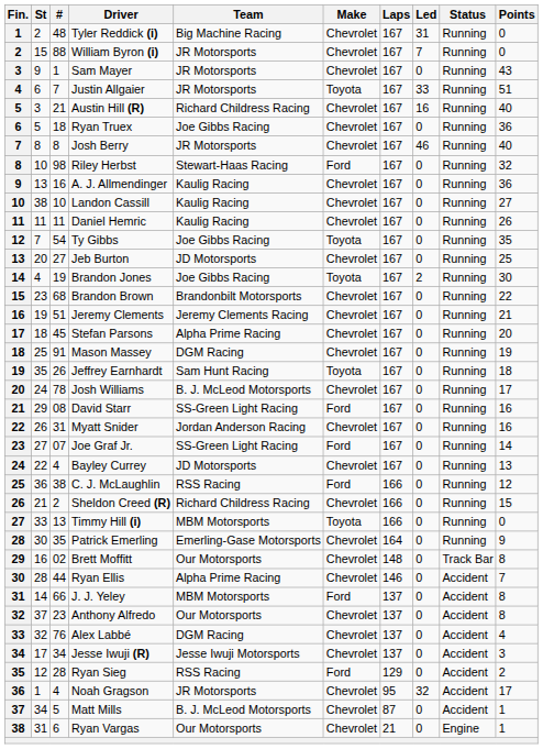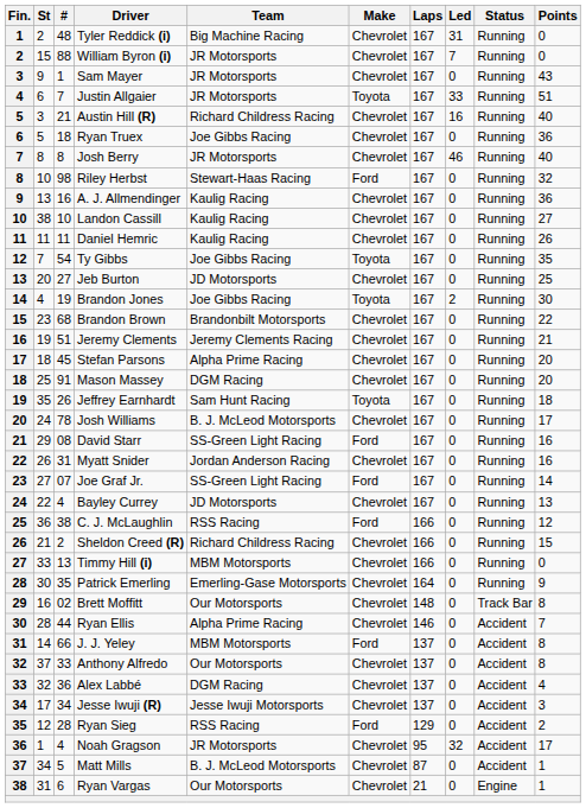Mason Massey | Points: 19 -> 20
Timmy Hill (i) | Make: Toyota -> Chevrolet
Anthony Alfredo | #: 23 -> 33
Alex Labbé | #: 76 -> 36
